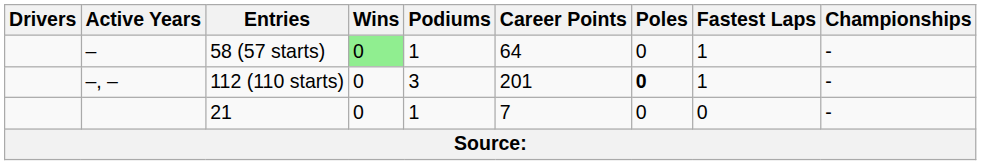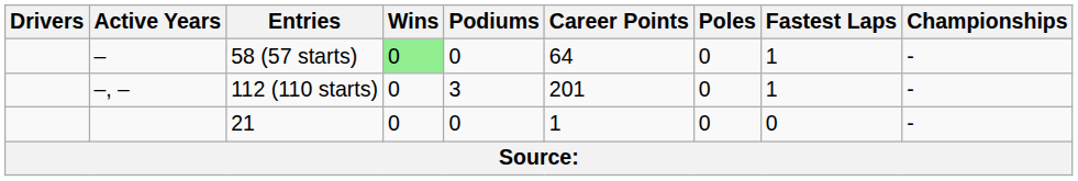58 (57 starts) | Podiums: 1 -> 0
112 (110 starts) | Poles: bold -> normal
21 | Podiums: 1 -> 0
21 | Career Points: 7 -> 1
